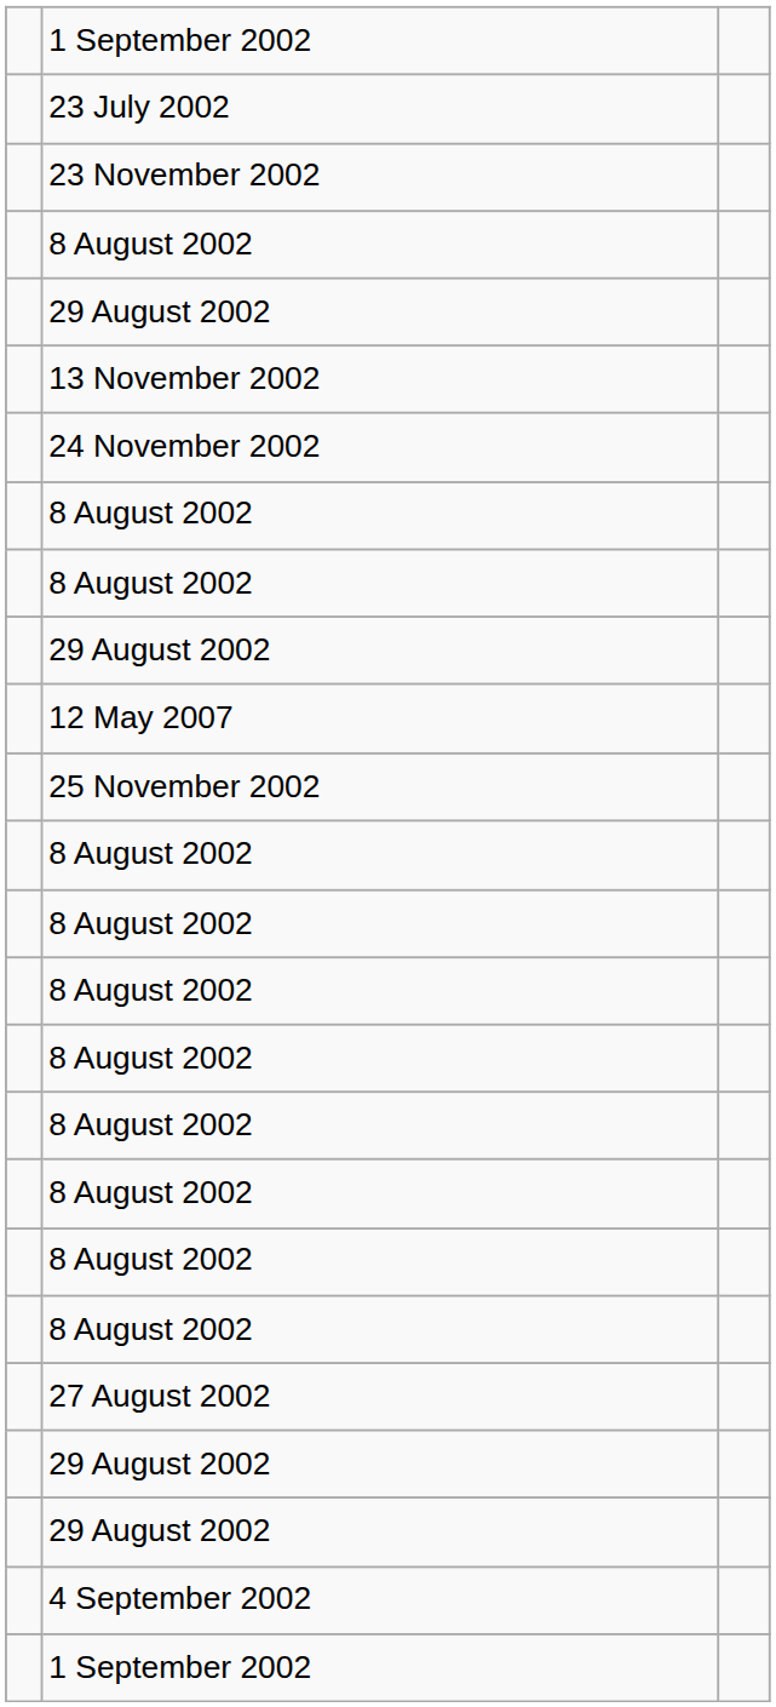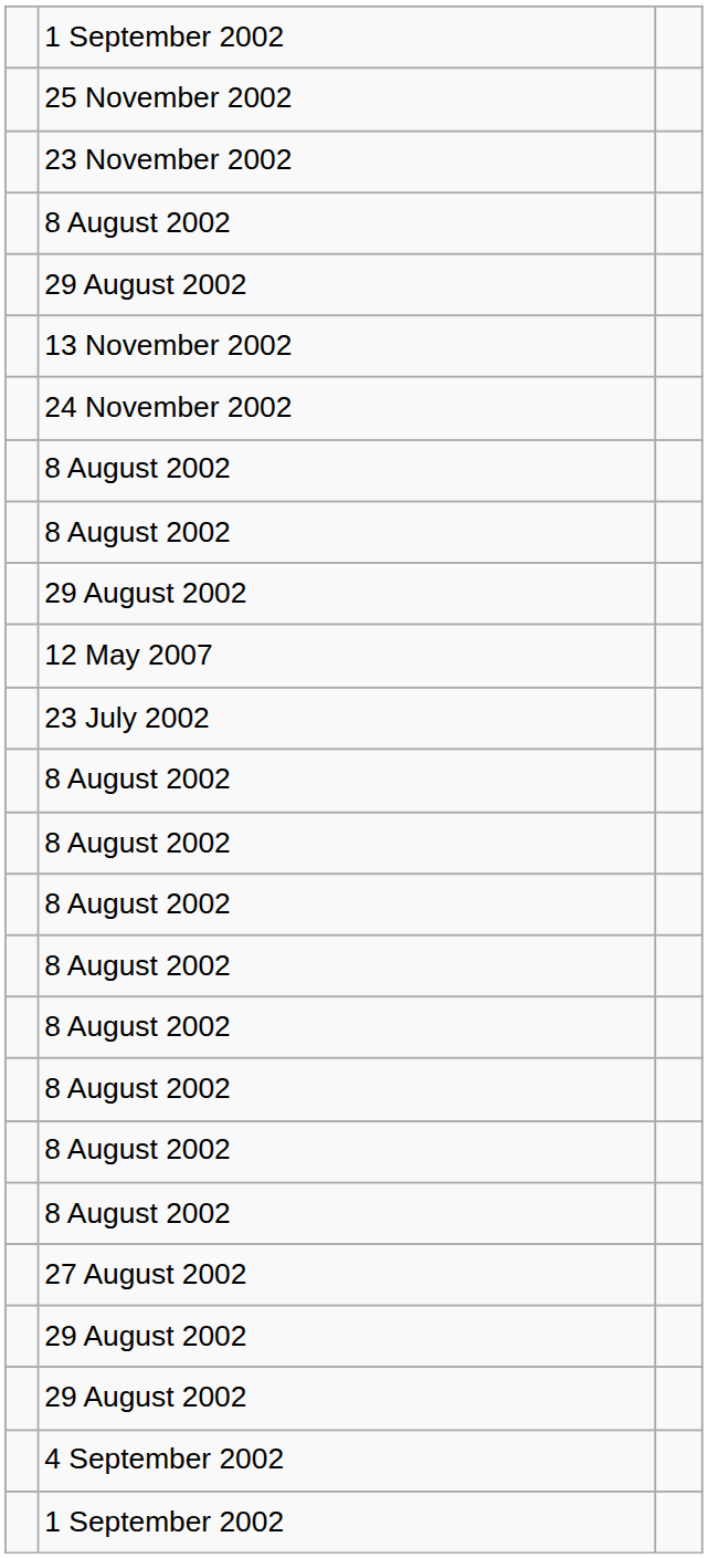rows swapped: 25 November 2002 <-> 23 July 2002
